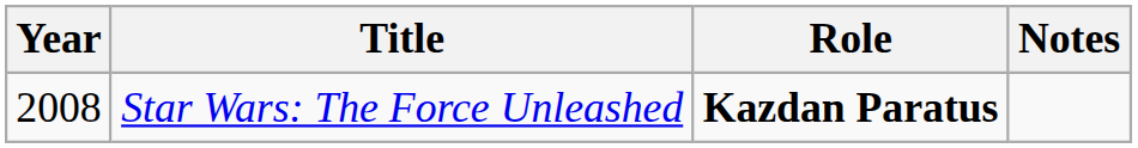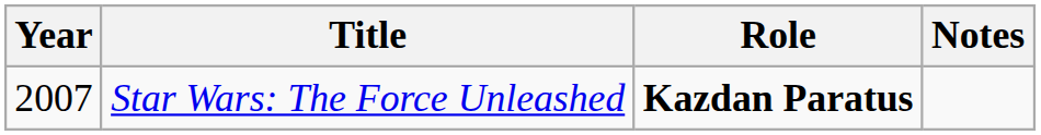Star Wars: The Force Unleashed | Year: 2008 -> 2007
